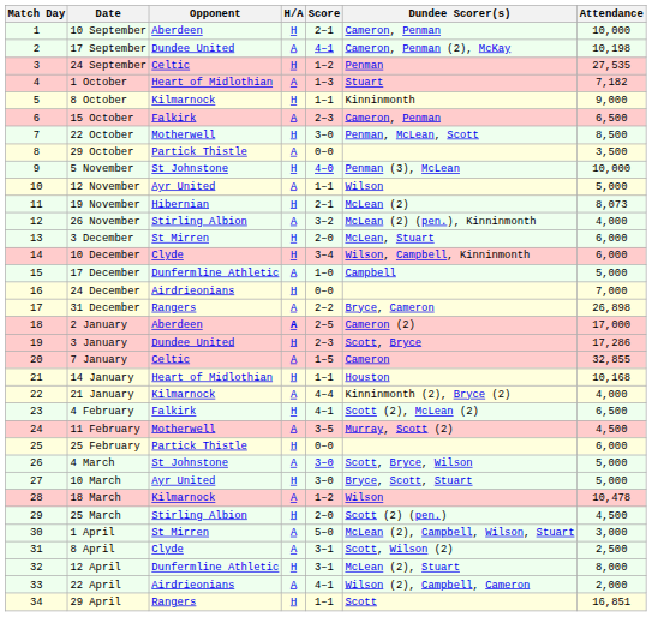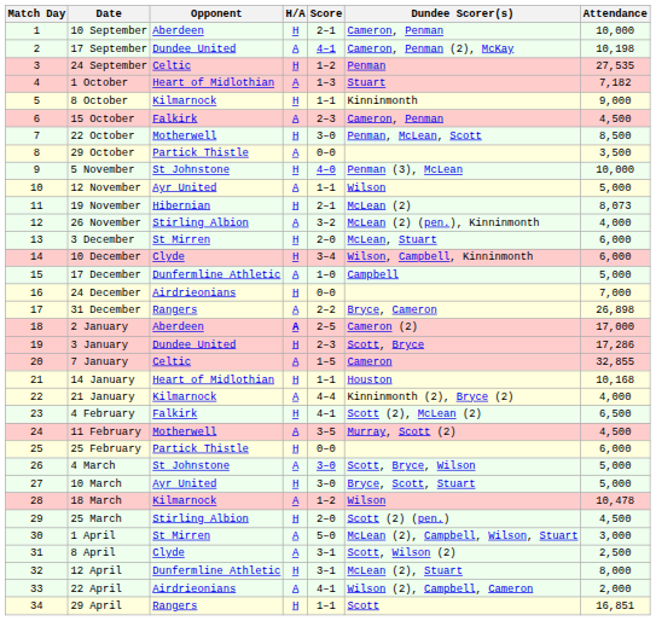15 October | Attendance: 6,500 -> 4,500
